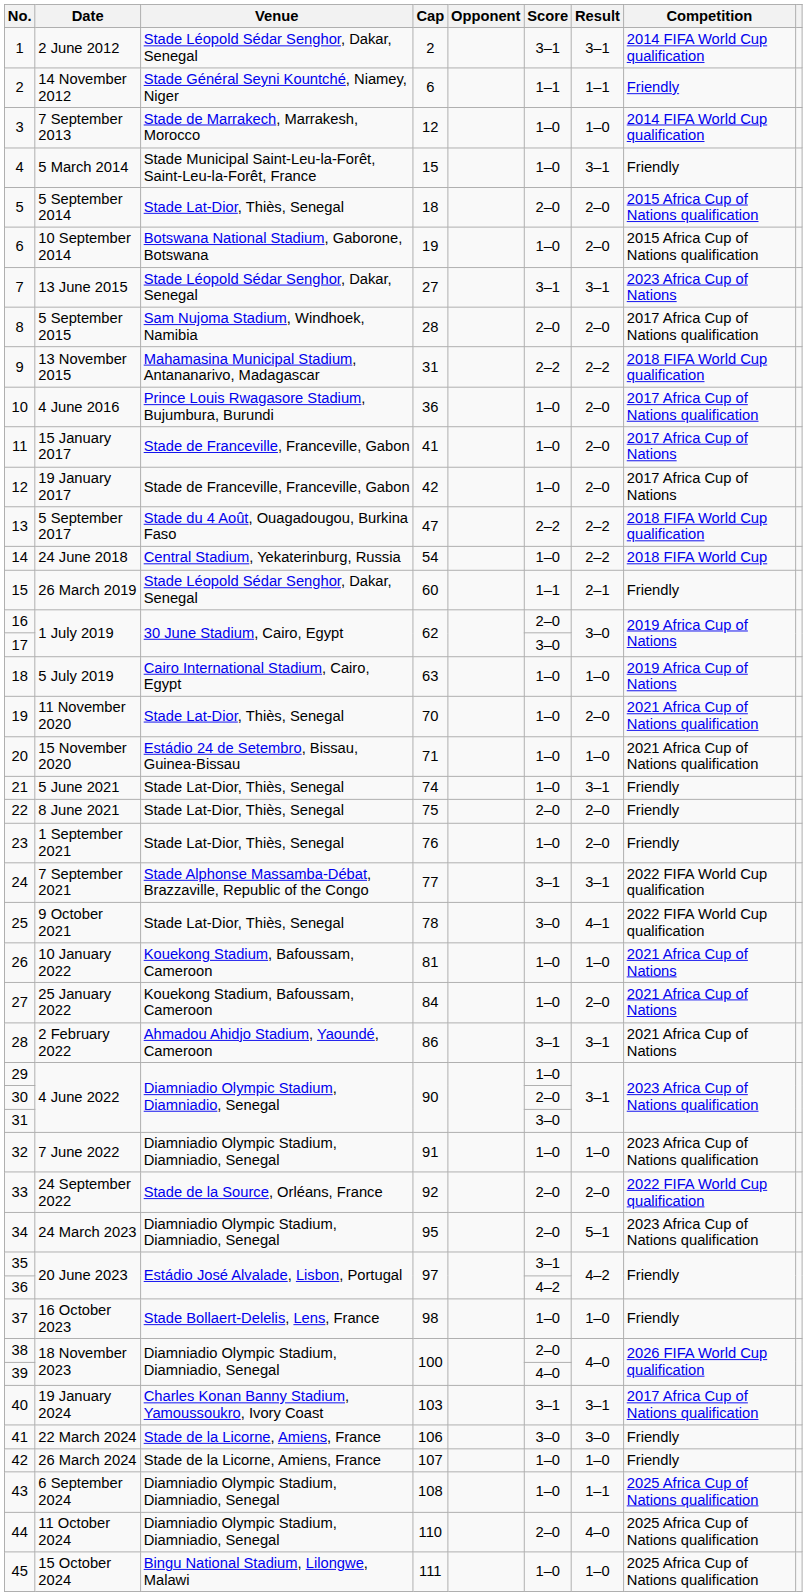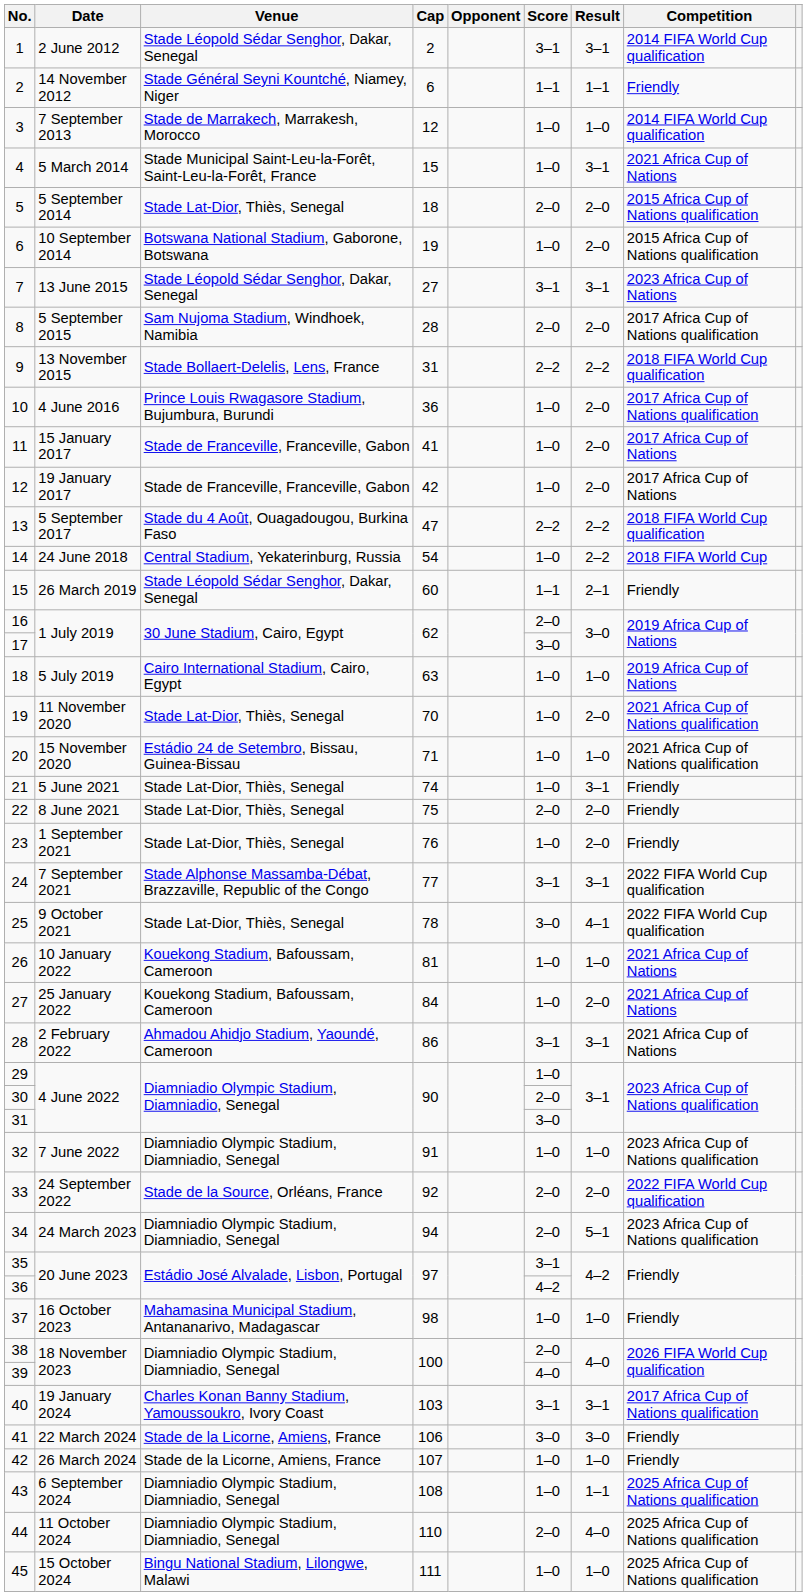4 | Competition: Friendly -> 2021 Africa Cup of Nations
9 | Venue: Mahamasina Municipal Stadium, Antananarivo, Madagascar -> Stade Bollaert-Delelis, Lens, France
34 | Cap: 95 -> 94
37 | Venue: Stade Bollaert-Delelis, Lens, France -> Mahamasina Municipal Stadium, Antananarivo, Madagascar
